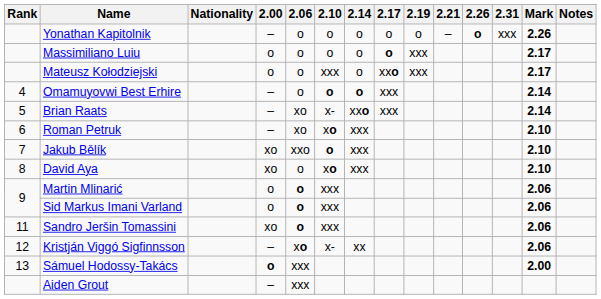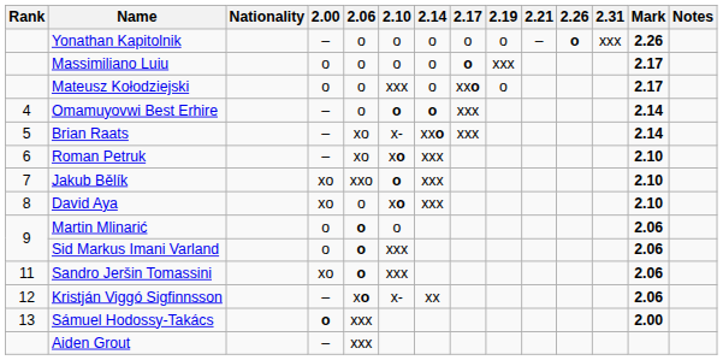Mateusz Kołodziejski | 2.19: xxx -> o
Martin Mlinarić | 2.10: xxx -> o
